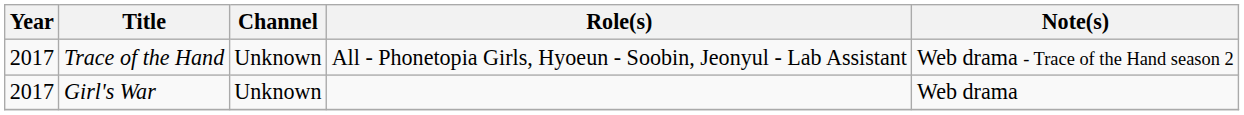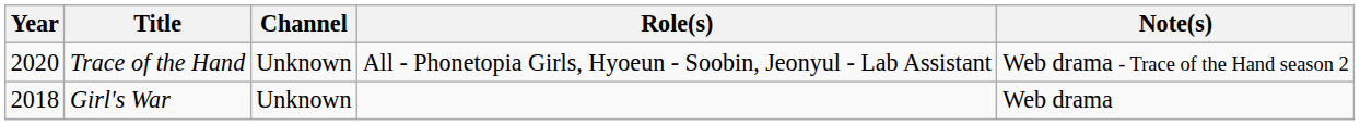Trace of the Hand | Year: 2017 -> 2020
Girl's War | Year: 2017 -> 2018
